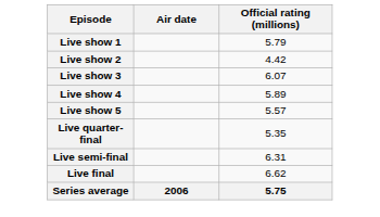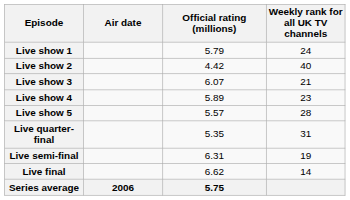+ column: Weekly rank for all UK TV channels | 24 | 40 | 21 | 23 | 28 | 31 | 19 | 14
